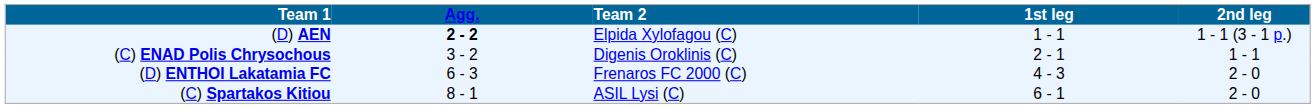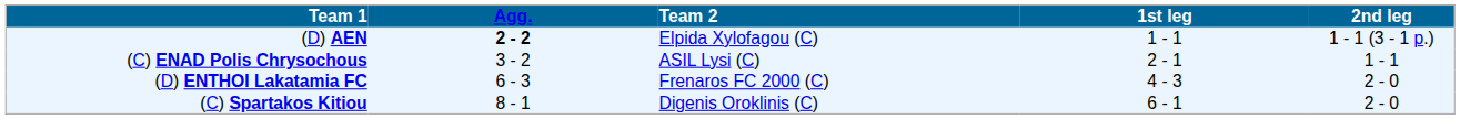(C) ENAD Polis Chrysochous | Team 2: Digenis Oroklinis (C) -> ASIL Lysi (C)
(C) Spartakos Kitiou | Team 2: ASIL Lysi (C) -> Digenis Oroklinis (C)
